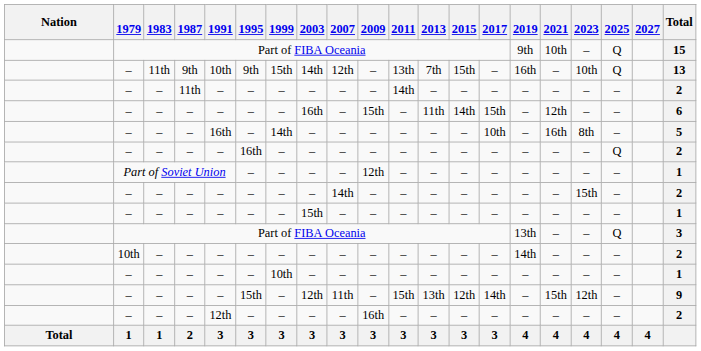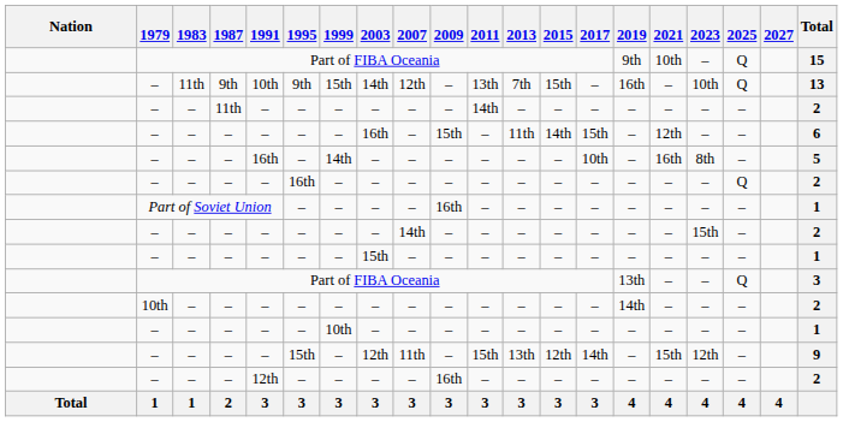Part of Soviet Union | 2009: 12th -> 16th
